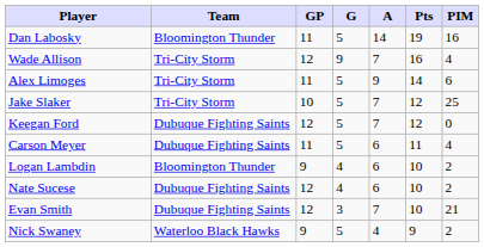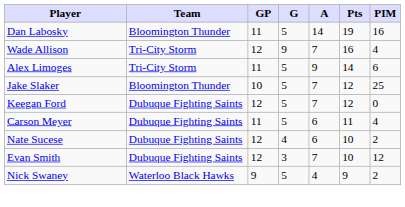Jake Slaker | Team: Tri-City Storm -> Bloomington Thunder
- row: Logan Lambdin | Bloomington Thunder | 9 | 4 | 6 | 10 | 2
Evan Smith | PIM: 21 -> 12
